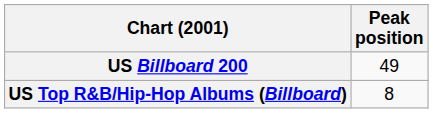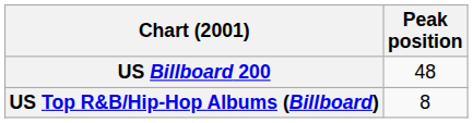US Billboard 200 | Peak position: 49 -> 48
